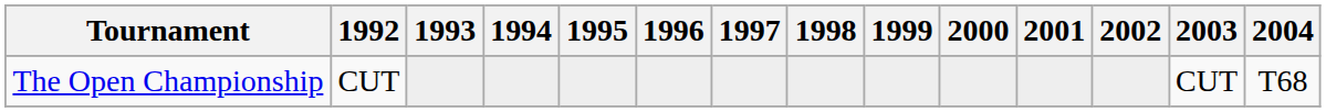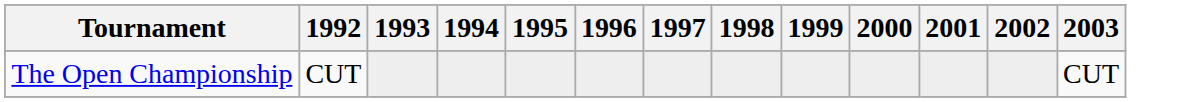- column: 2004 | T68
